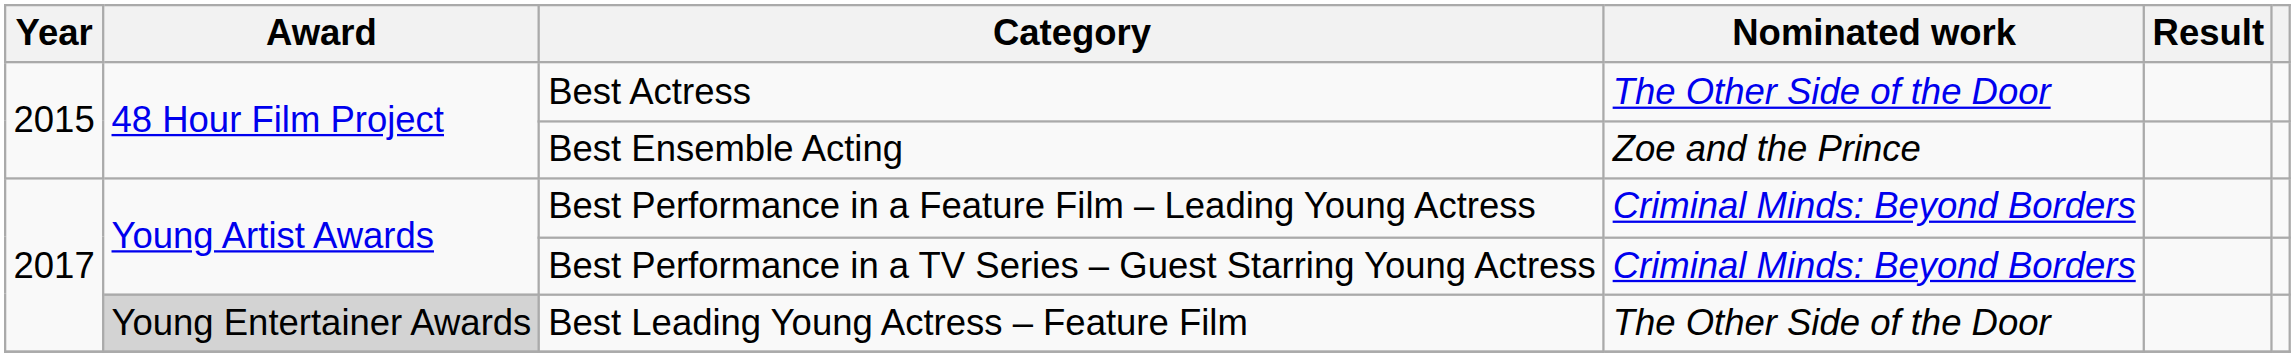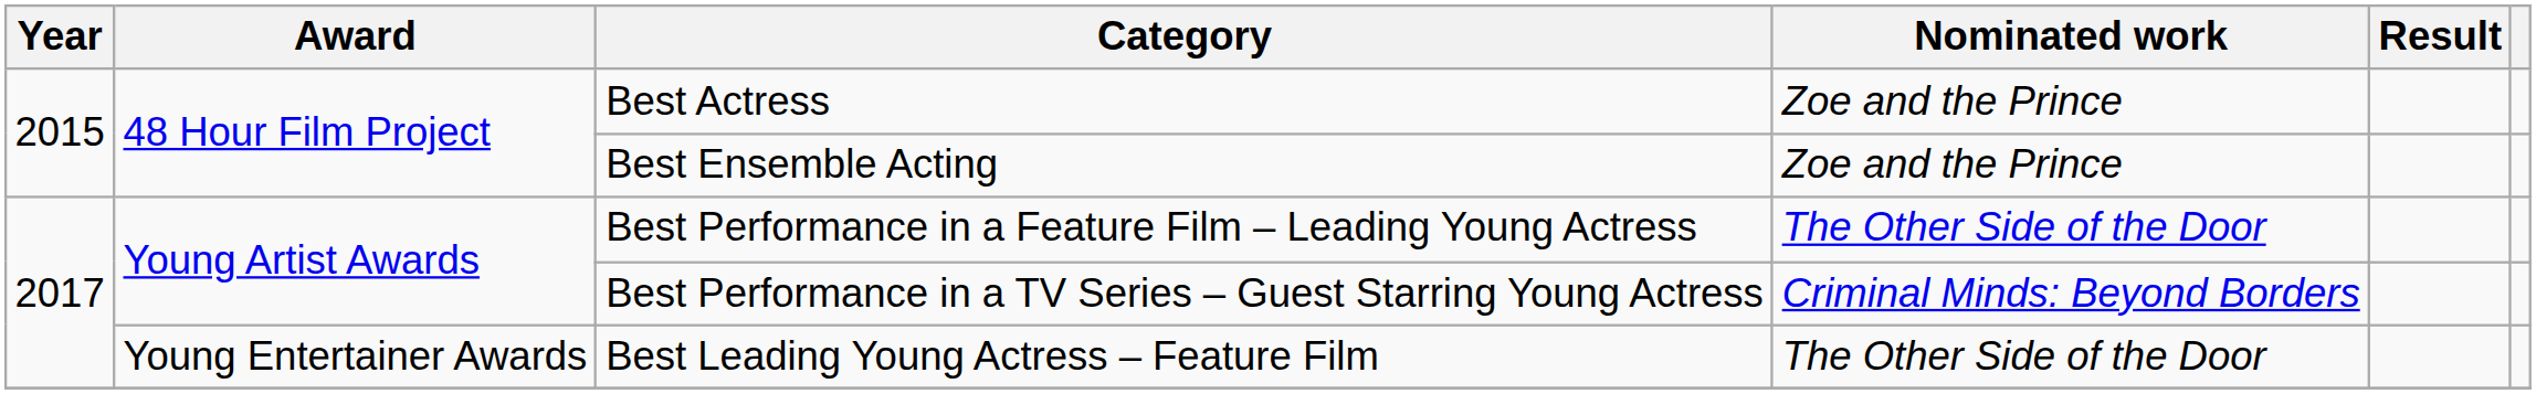Best Actress | Nominated work: The Other Side of the Door -> Zoe and the Prince
Best Performance in a Feature Film – Leading Young Actress | Nominated work: Criminal Minds: Beyond Borders -> The Other Side of the Door
Best Leading Young Actress – Feature Film | Award: lightgrey background -> no background
